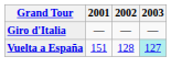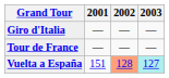+ row: Tour de France | — | — | —
Vuelta a España | 2002: no background -> lightsalmon background
